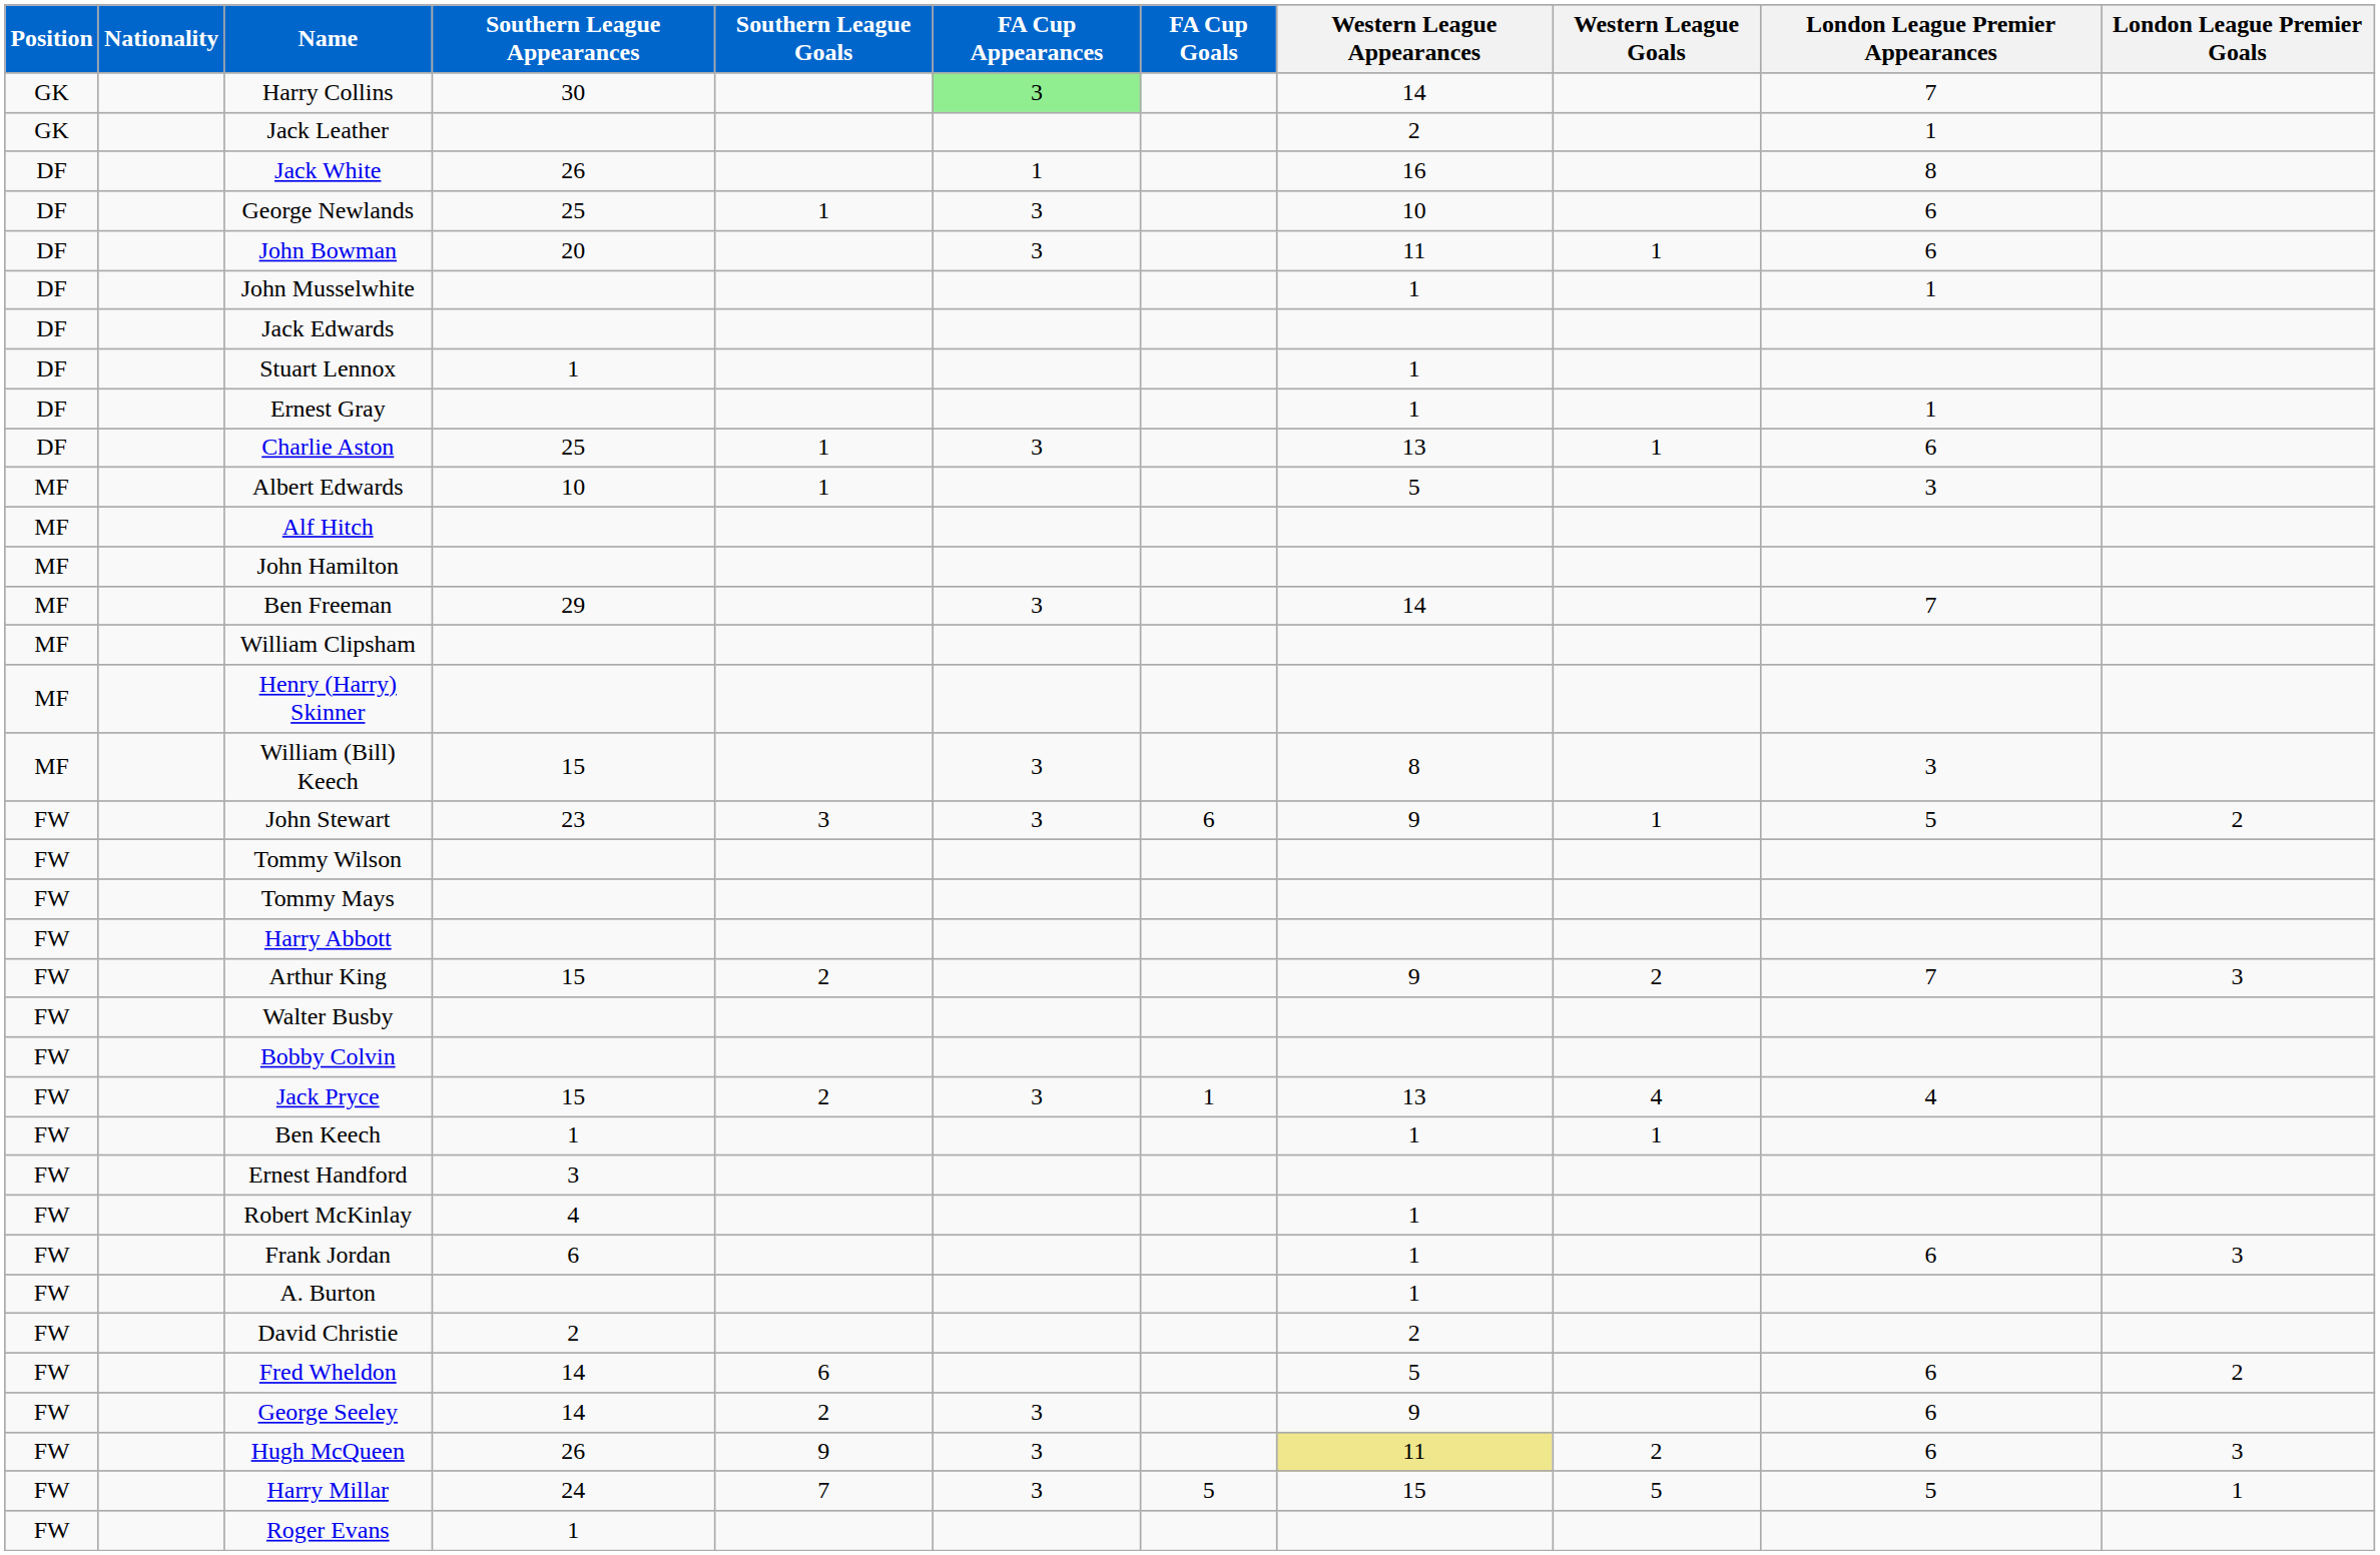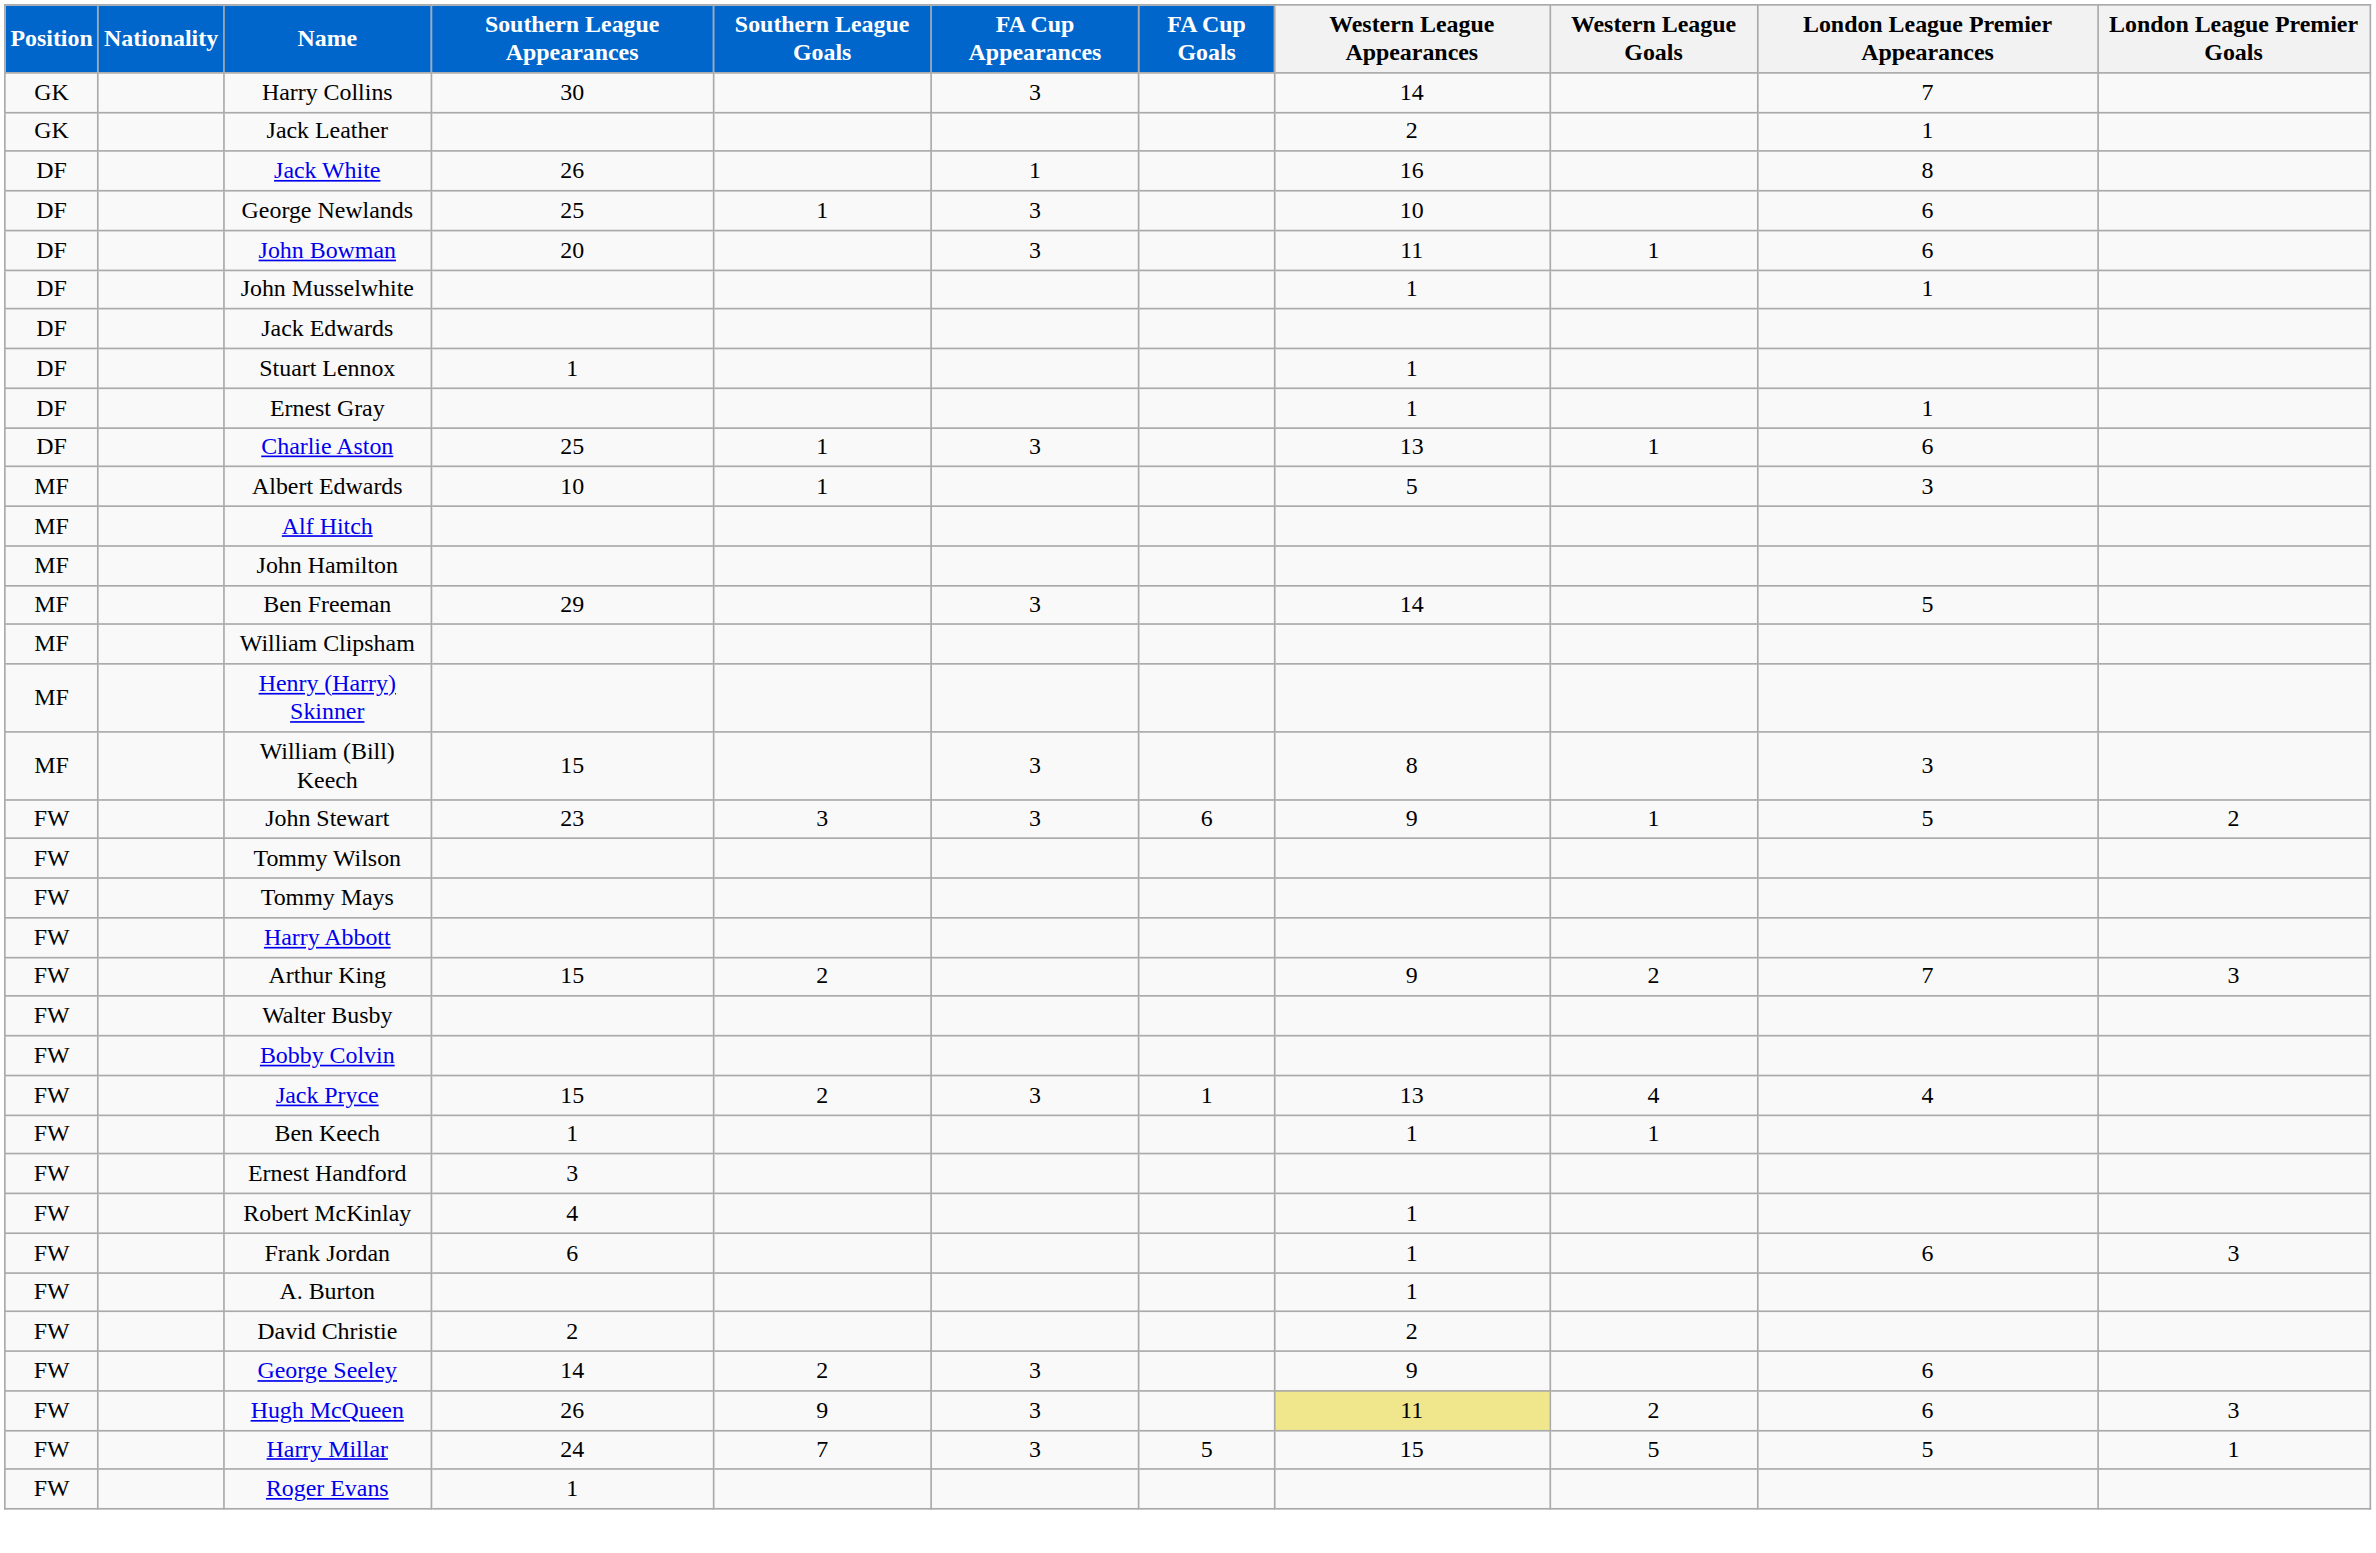Harry Collins | FA Cup Appearances: lightgreen background -> no background
Ben Freeman | London League Premier Appearances: 7 -> 5
- row: FW | Fred Wheldon | 14 | 6 | 5 | 6 | 2
